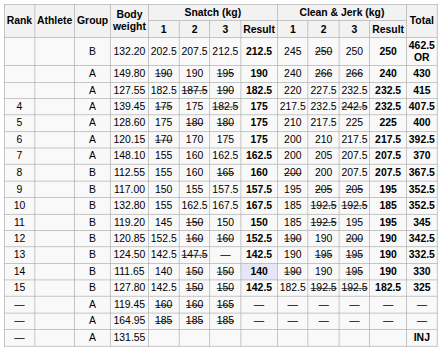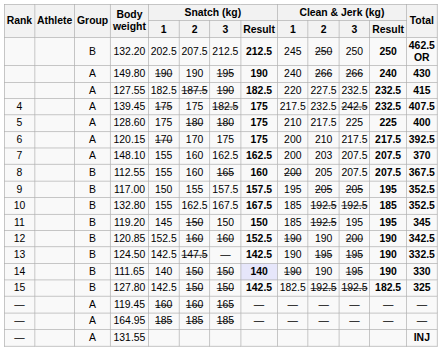148.10 | Clean & Jerk (kg) / 2: 205 -> 203
112.55 | Clean & Jerk (kg) / 2: 200 -> 205
